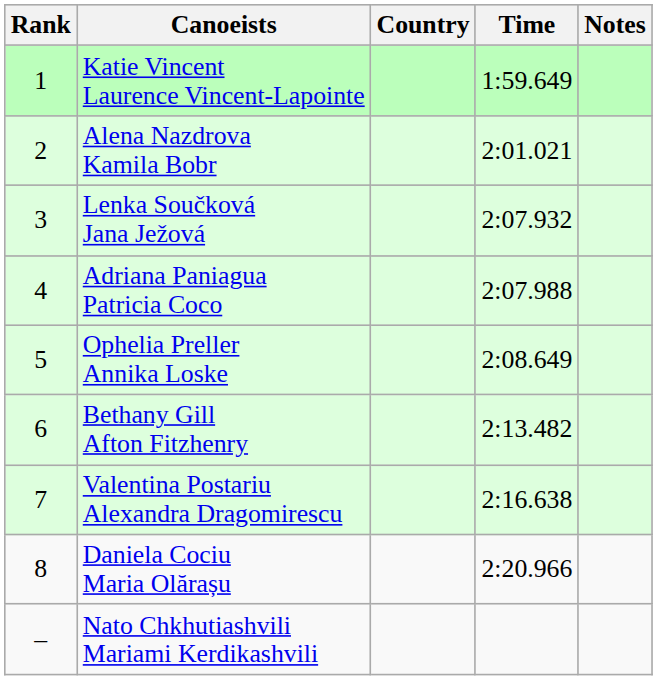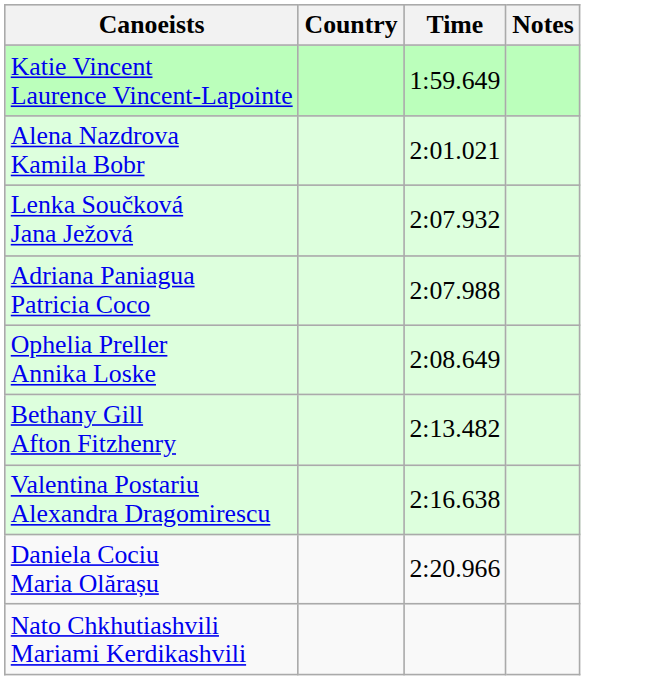- column: Rank | 1 | 2 | 3 | 4 | 5 | 6 | 7 | 8 | –
